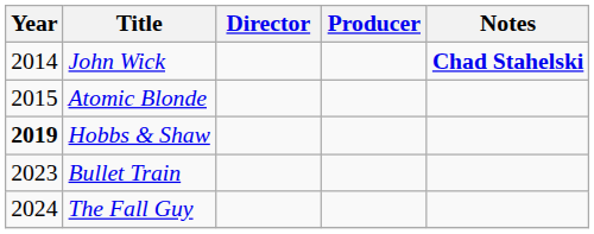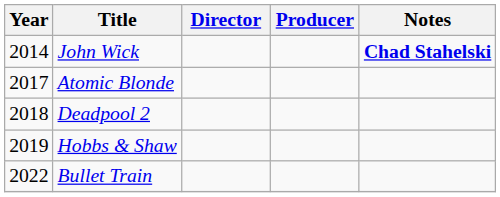Atomic Blonde | Year: 2015 -> 2017
+ row: 2018 | Deadpool 2
Hobbs & Shaw | Year: bold -> normal
Bullet Train | Year: 2023 -> 2022
- row: 2024 | The Fall Guy
